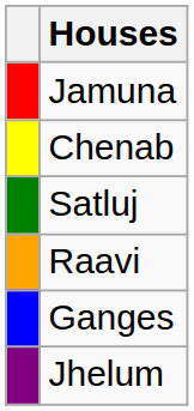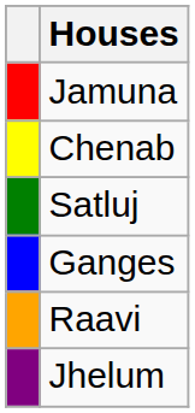rows swapped: Ganges <-> Raavi
